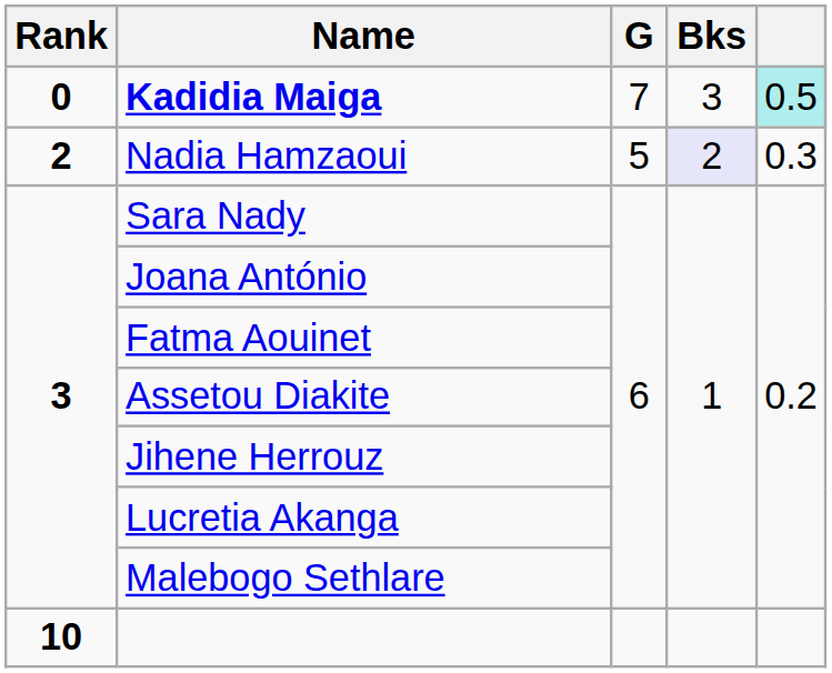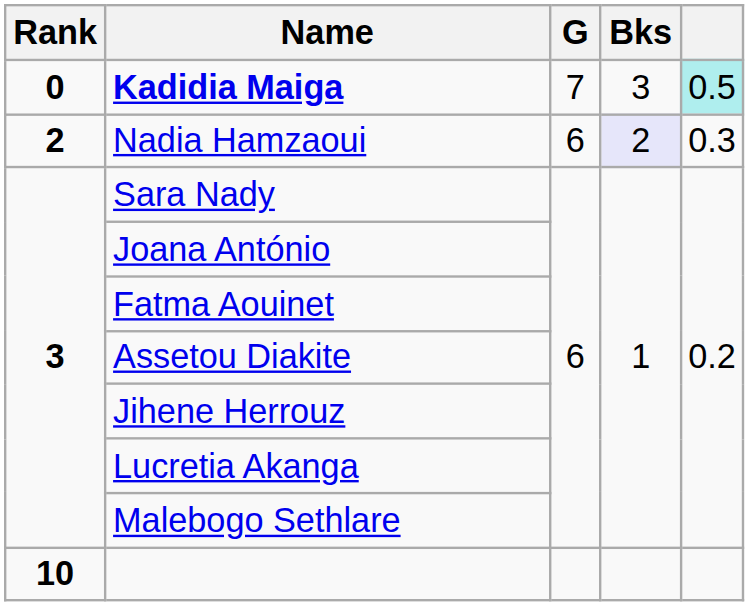Nadia Hamzaoui | G: 5 -> 6
